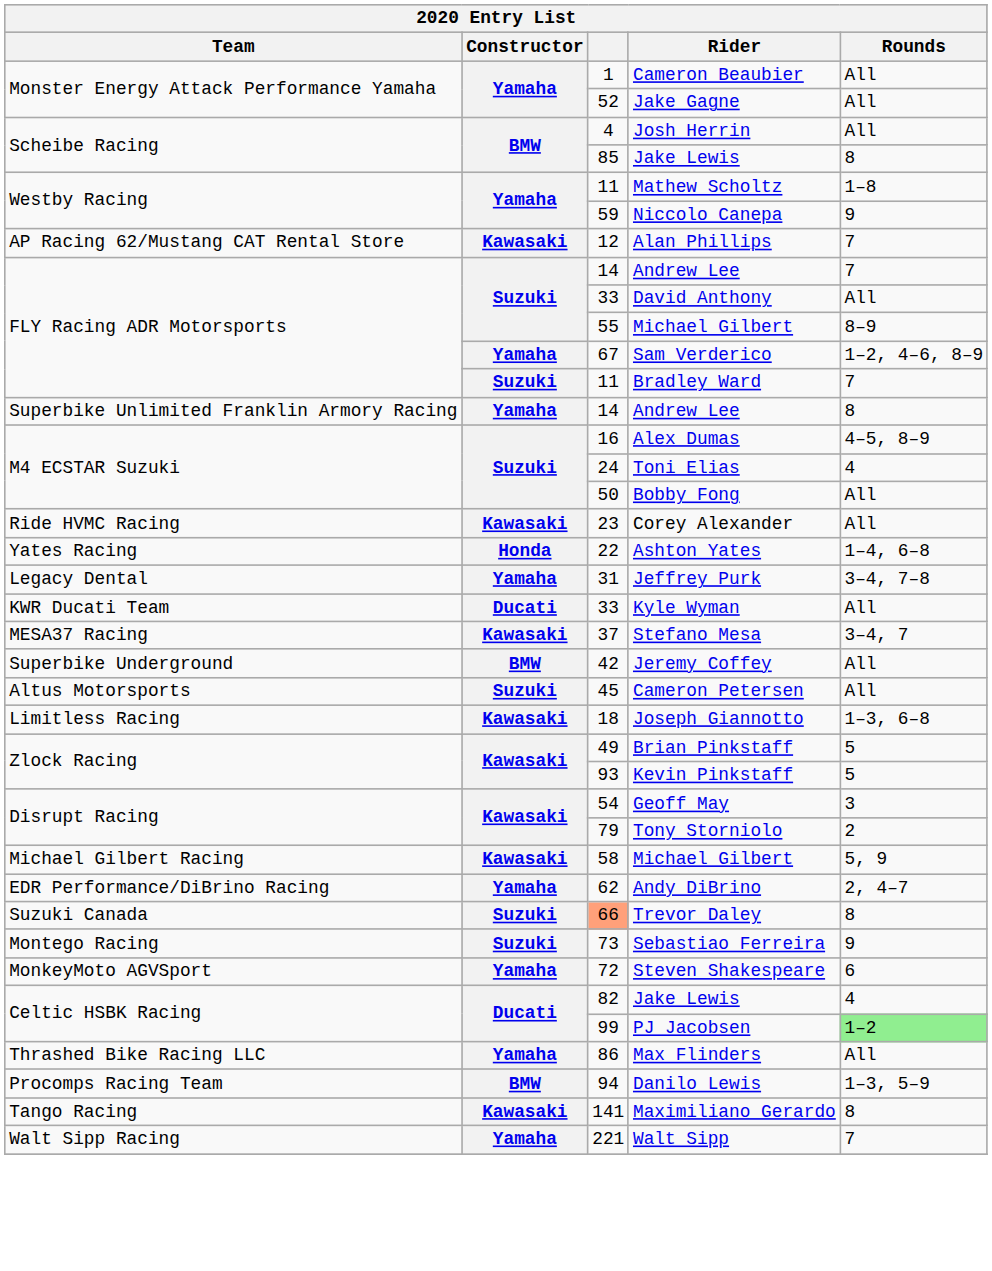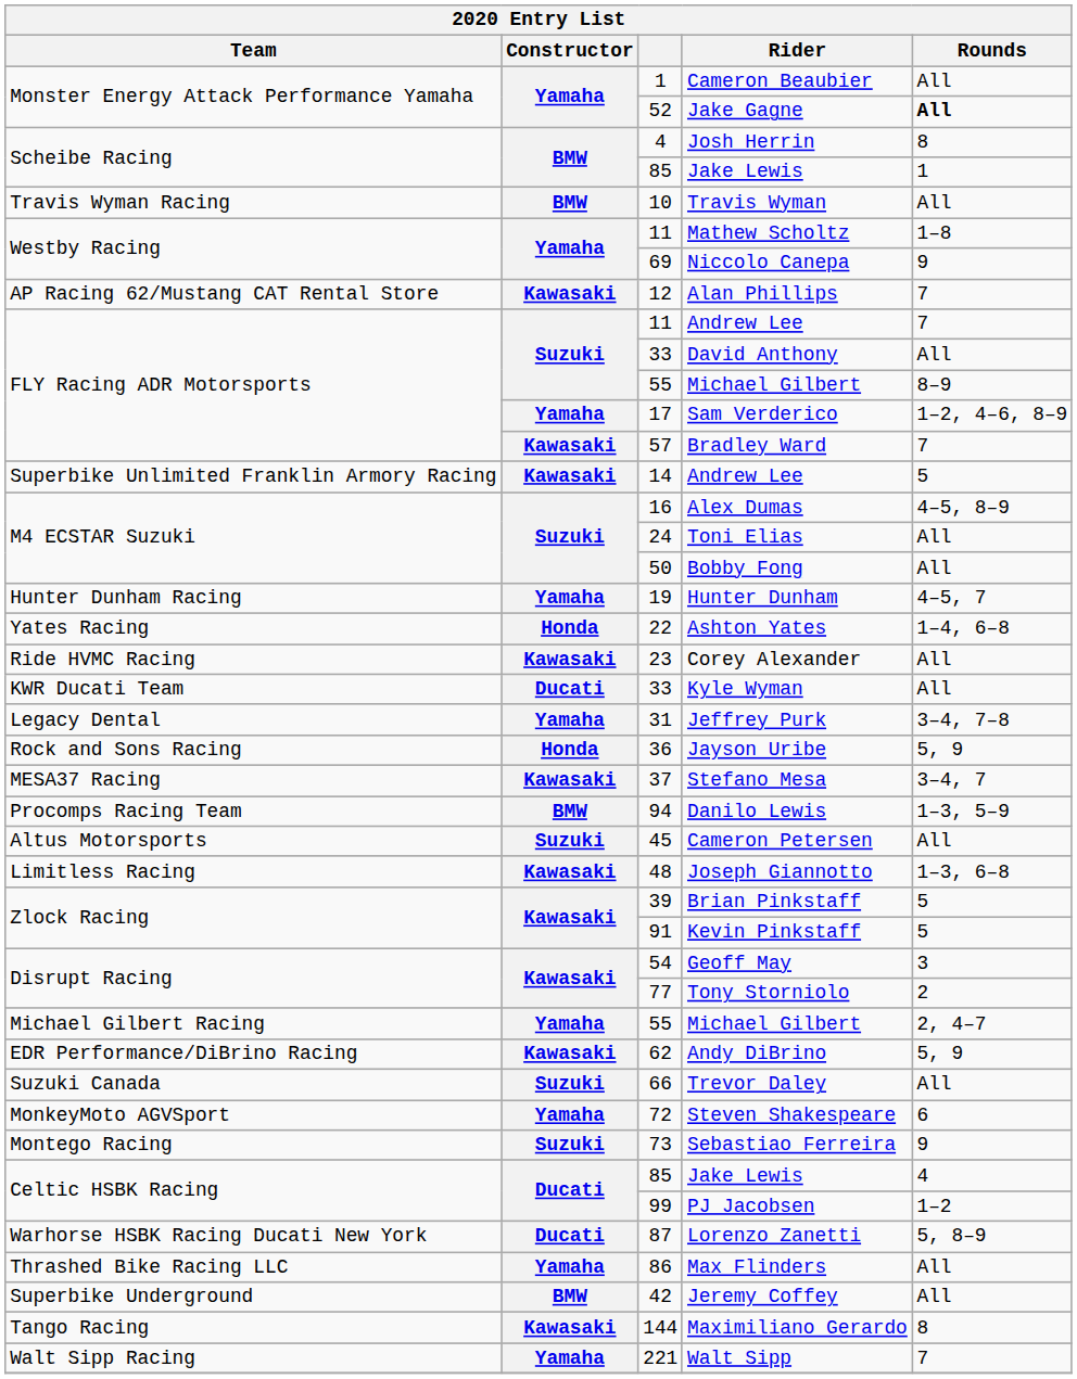Jake Gagne | Rounds: normal -> bold
Josh Herrin | Rounds: All -> 8
Scheibe Racing / Jake Lewis | Rounds: 8 -> 1
+ row: Travis Wyman Racing | BMW | 10 | Travis Wyman | All
Niccolo Canepa | column 3: 59 -> 69
FLY Racing ADR Motorsports / Andrew Lee | column 3: 14 -> 11
Sam Verderico | column 3: 67 -> 17
Bradley Ward | Constructor: Suzuki -> Kawasaki
Bradley Ward | column 3: 11 -> 57
Superbike Unlimited Franklin Armory Racing / Andrew Lee | Constructor: Yamaha -> Kawasaki
Superbike Unlimited Franklin Armory Racing / Andrew Lee | Rounds: 8 -> 5
Toni Elias | Rounds: 4 -> All
+ row: Hunter Dunham Racing | Yamaha | 19 | Hunter Dunham | 4–5, 7
rows swapped: Ashton Yates <-> Corey Alexander
rows swapped: Jeffrey Purk <-> Kyle Wyman
+ row: Rock and Sons Racing | Honda | 36 | Jayson Uribe | 5, 9
rows swapped: Jeremy Coffey <-> Danilo Lewis
Joseph Giannotto | column 3: 18 -> 48
Brian Pinkstaff | column 3: 49 -> 39
Kevin Pinkstaff | column 3: 93 -> 91
Tony Storniolo | column 3: 79 -> 77
Michael Gilbert Racing / Michael Gilbert | Constructor: Kawasaki -> Yamaha
Michael Gilbert Racing / Michael Gilbert | column 3: 58 -> 55
Michael Gilbert Racing / Michael Gilbert | Rounds: 5, 9 -> 2, 4–7
Andy DiBrino | Constructor: Yamaha -> Kawasaki
Andy DiBrino | Rounds: 2, 4–7 -> 5, 9
Trevor Daley | column 3: lightsalmon background -> no background
Trevor Daley | Rounds: 8 -> All
rows swapped: Steven Shakespeare <-> Sebastiao Ferreira
Celtic HSBK Racing / Jake Lewis | column 3: 82 -> 85
PJ Jacobsen | Rounds: lightgreen background -> no background
+ row: Warhorse HSBK Racing Ducati New York | Ducati | 87 | Lorenzo Zanetti | 5, 8–9
Maximiliano Gerardo | column 3: 141 -> 144
